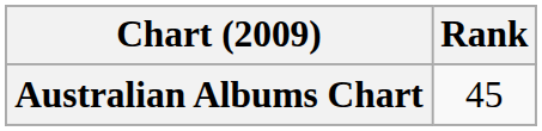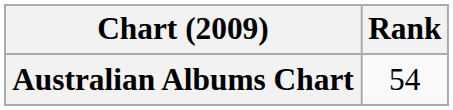Australian Albums Chart | Rank: 45 -> 54
